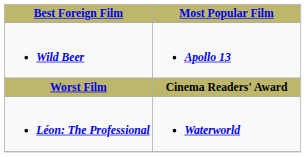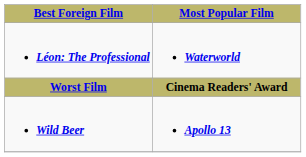rows swapped: Léon: The Professional <-> Wild Beer
